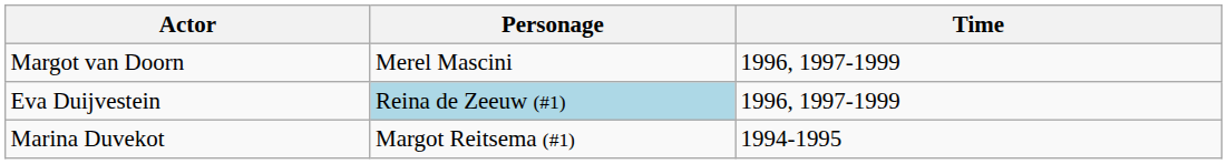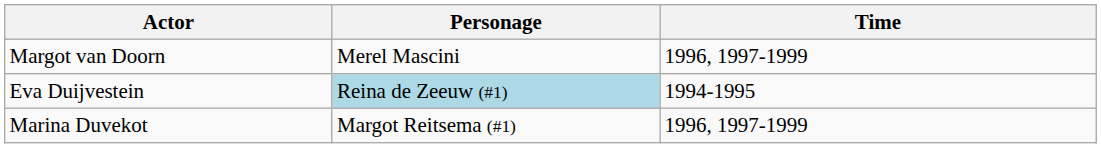Eva Duijvestein | Time: 1996, 1997-1999 -> 1994-1995
Marina Duvekot | Time: 1994-1995 -> 1996, 1997-1999
